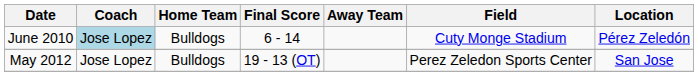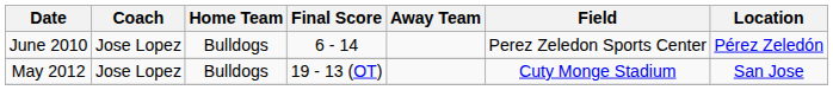June 2010 | Coach: lightblue background -> no background
June 2010 | Field: Cuty Monge Stadium -> Perez Zeledon Sports Center
May 2012 | Field: Perez Zeledon Sports Center -> Cuty Monge Stadium
